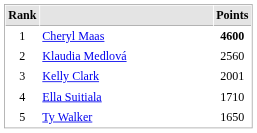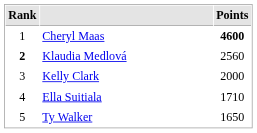Klaudia Medlová | Rank: normal -> bold
Kelly Clark | Points: 2001 -> 2000
